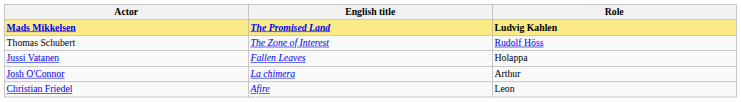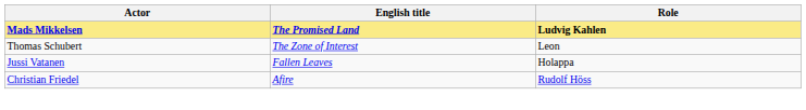Thomas Schubert | Role: Rudolf Höss -> Leon
- row: Josh O'Connor | La chimera | Arthur
Christian Friedel | Role: Leon -> Rudolf Höss
